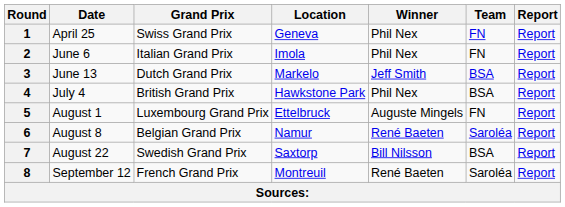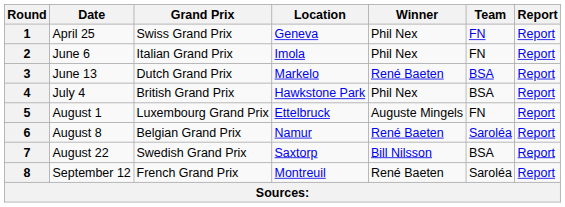3 | Winner: Jeff Smith -> René Baeten
